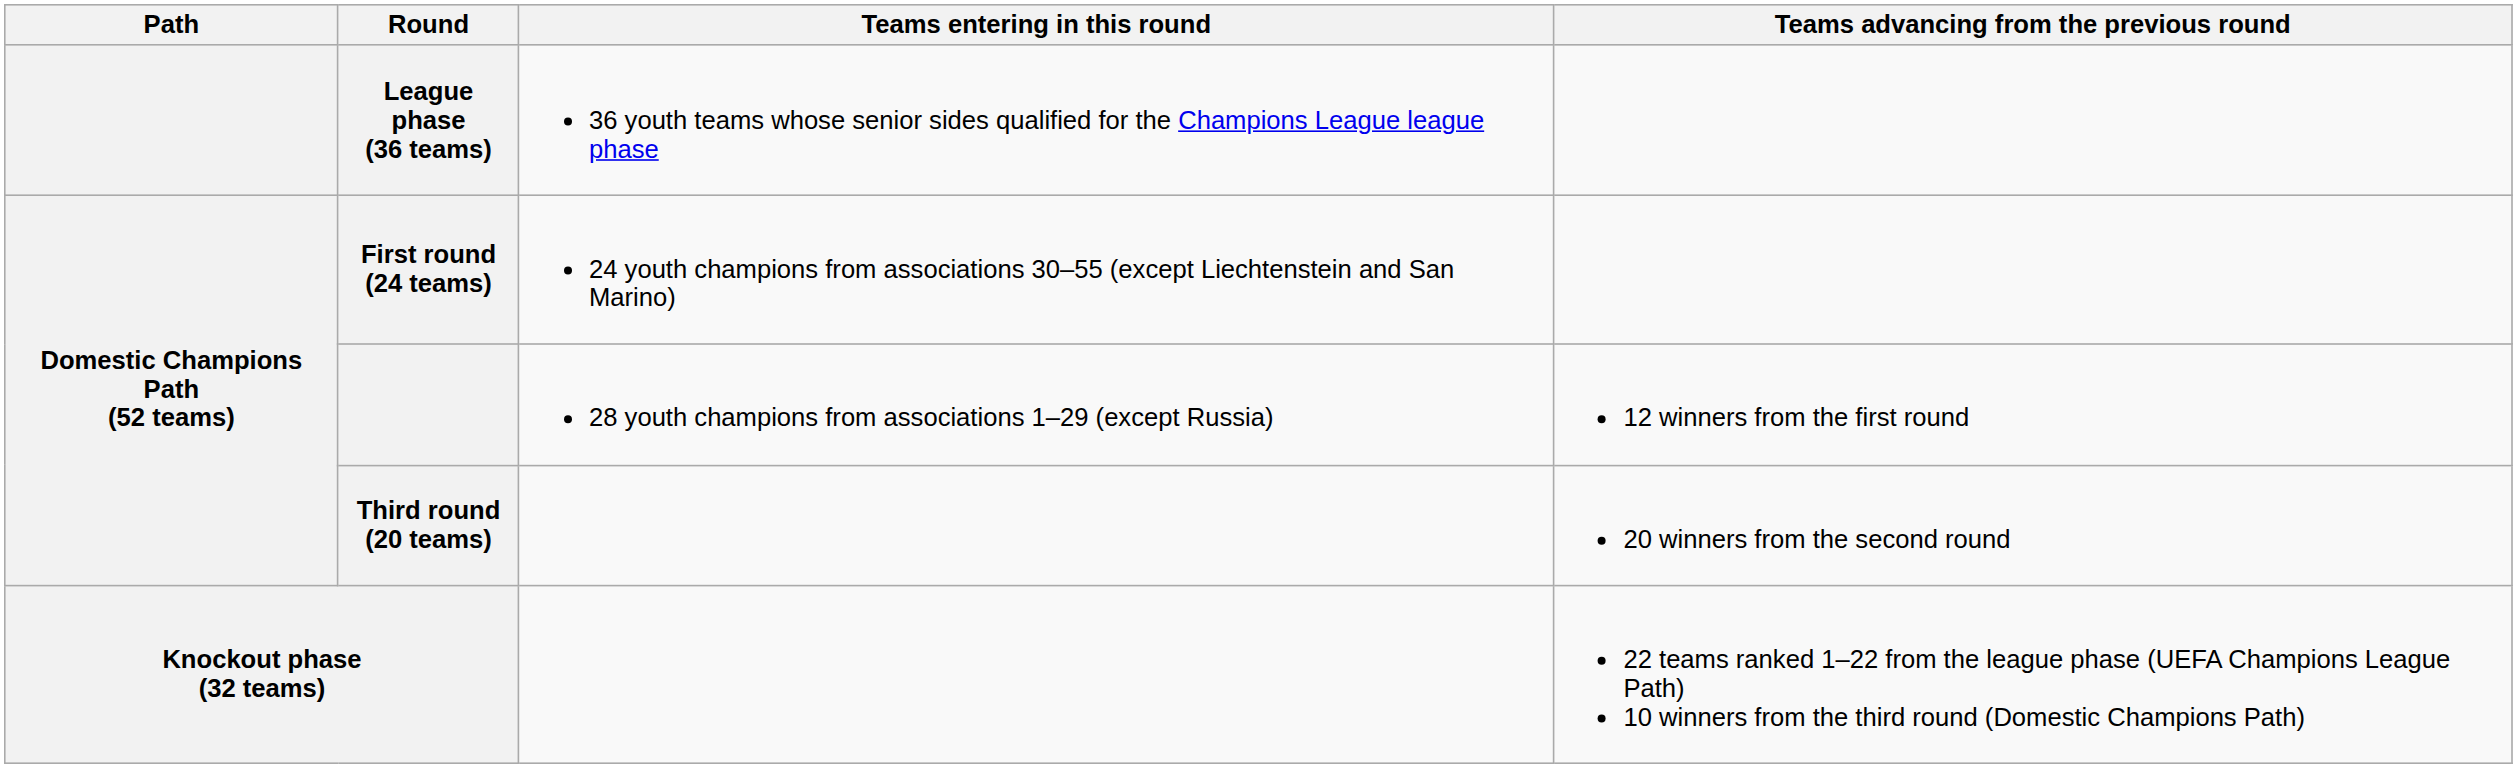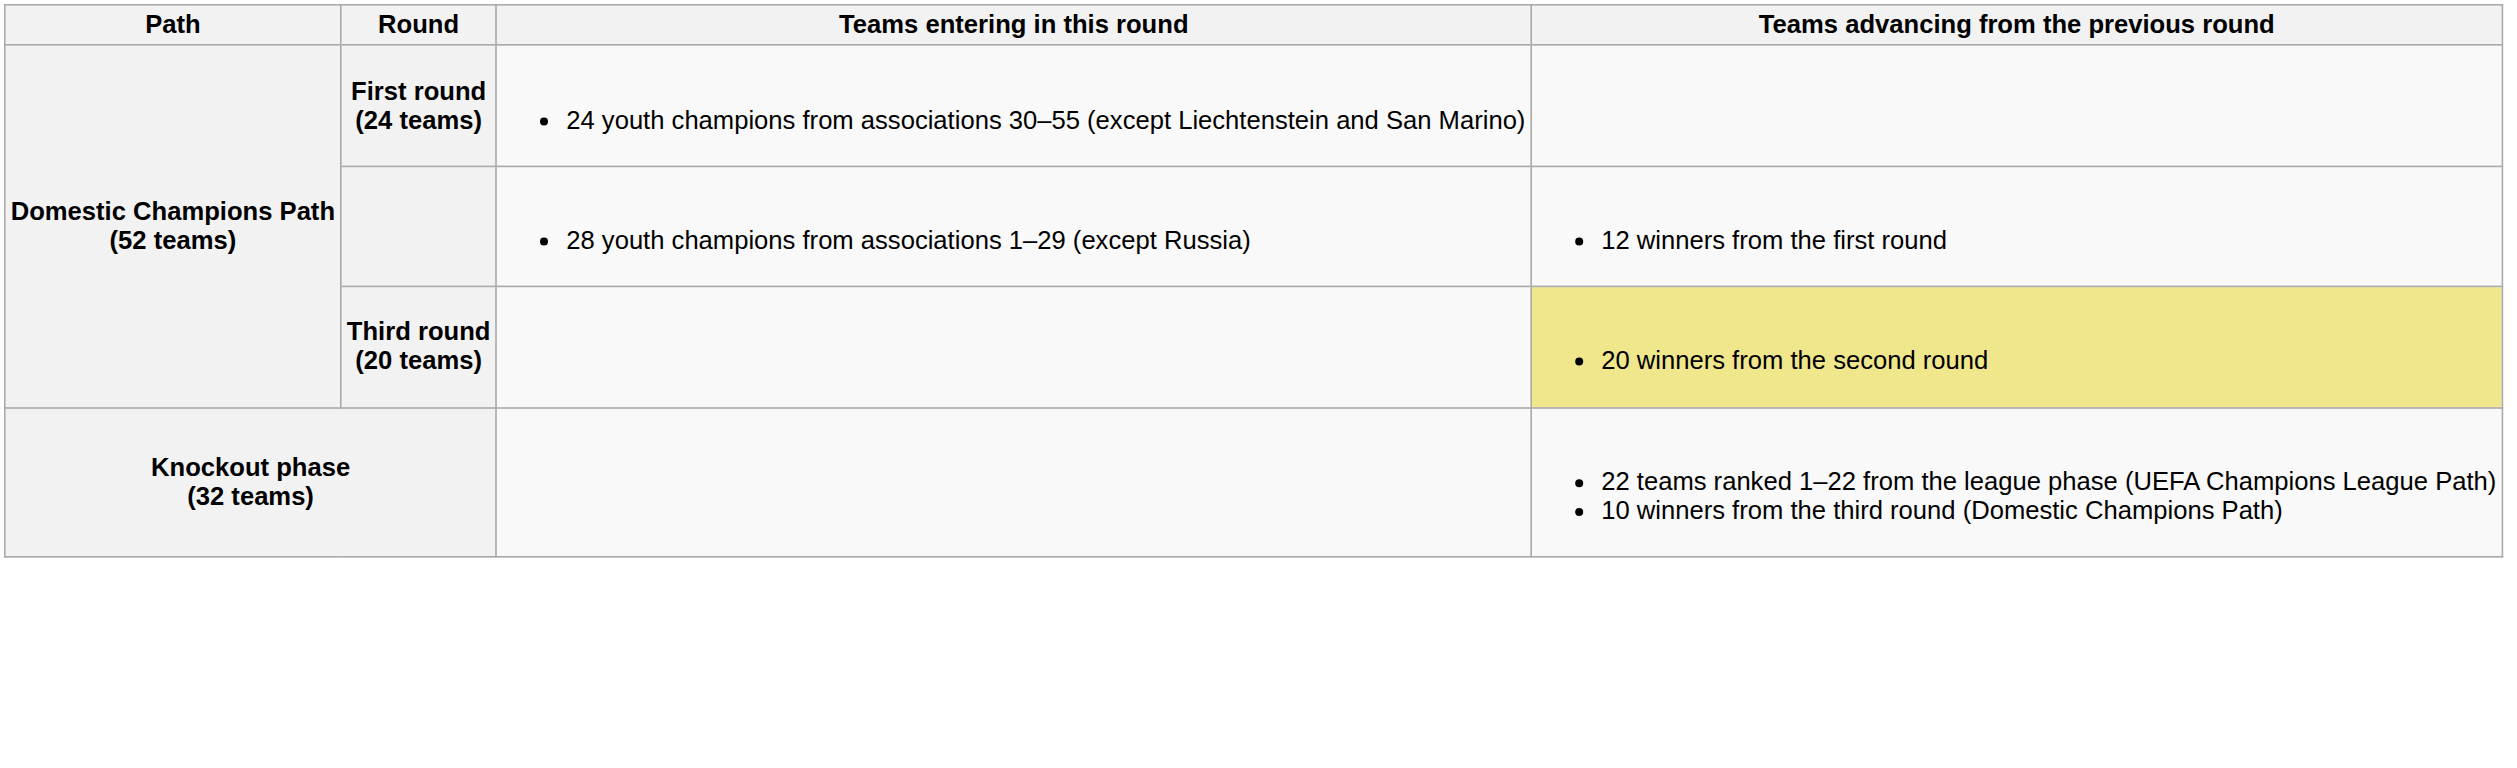- row: League phase (36 teams) | 36 youth teams whose senior sides qualified for the Champions League league phase
Third round (20 teams) | Teams advancing from the previous round: no background -> khaki background
